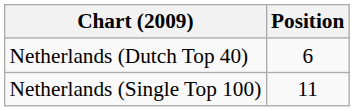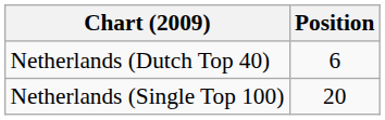Netherlands (Single Top 100) | Position: 11 -> 20
